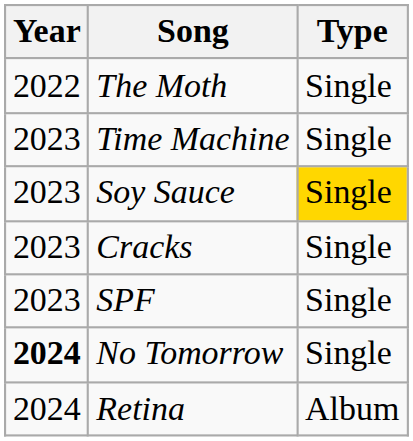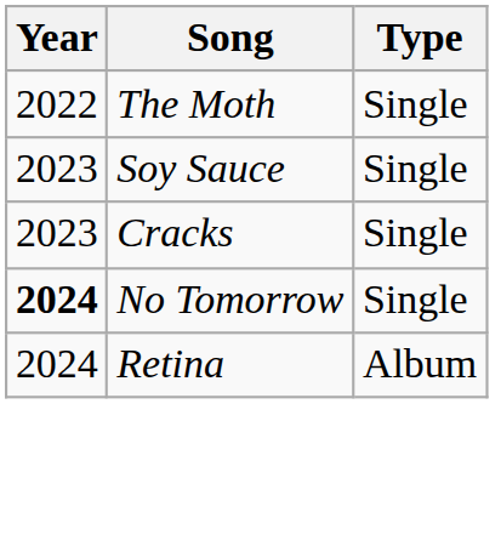- row: 2023 | Time Machine | Single
Soy Sauce | Type: gold background -> no background
- row: 2023 | SPF | Single
